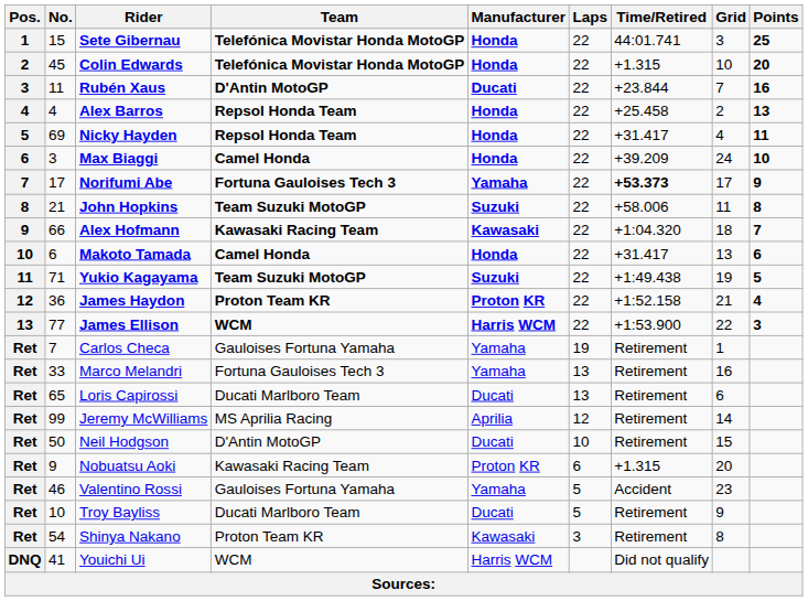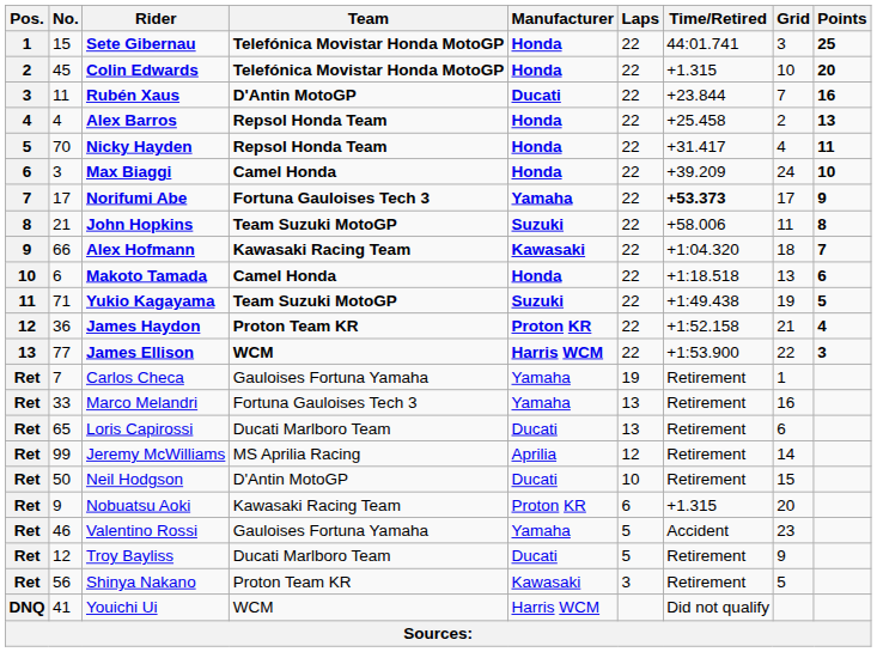Nicky Hayden | No.: 69 -> 70
Makoto Tamada | Time/Retired: +31.417 -> +1:18.518
Troy Bayliss | No.: 10 -> 12
Shinya Nakano | No.: 54 -> 56
Shinya Nakano | Grid: 8 -> 5
